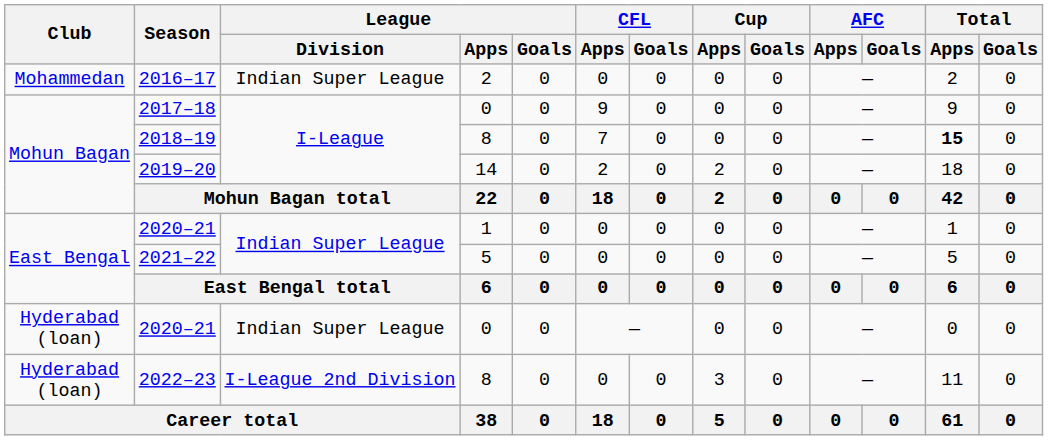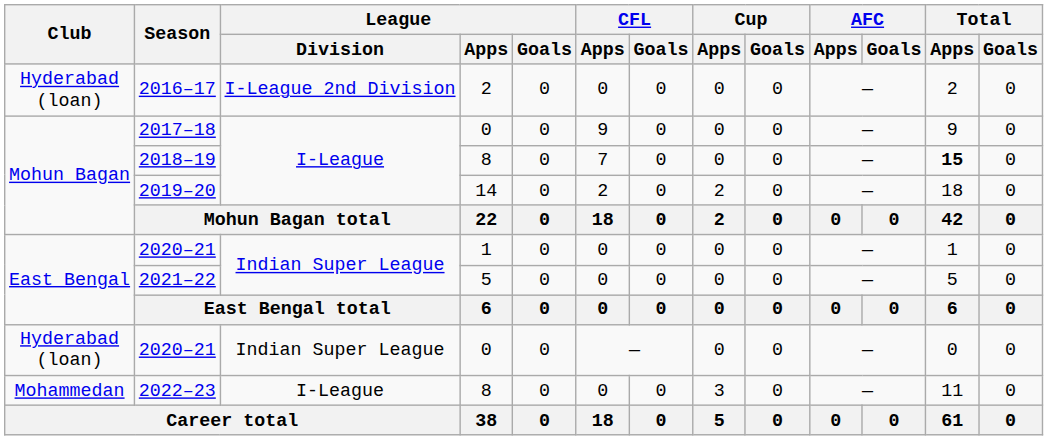2016–17 | Club: Mohammedan -> Hyderabad (loan)
2016–17 | League / Division: Indian Super League -> I-League 2nd Division
2022–23 | Club: Hyderabad (loan) -> Mohammedan
2022–23 | League / Division: I-League 2nd Division -> I-League
